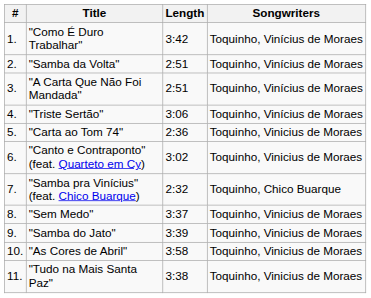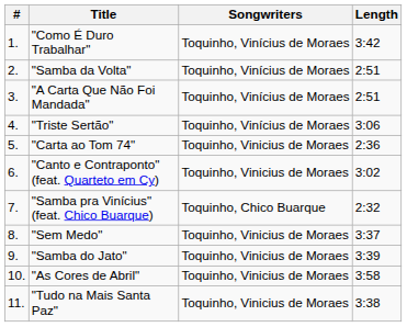columns swapped: Songwriters <-> Length
